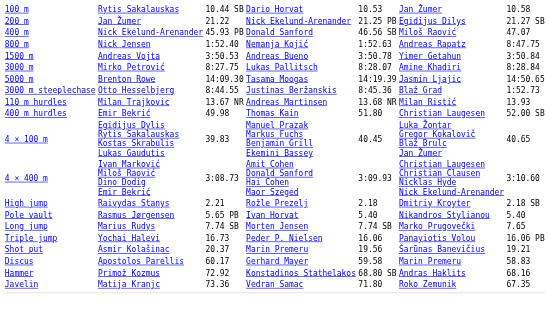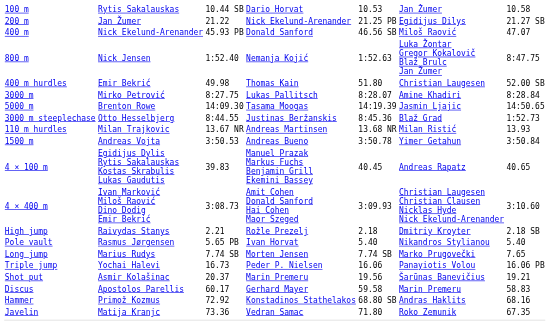800 m | column 6: Andreas Rapatz -> Luka Žontar Gregor Kokalovič Blaž Brulc Jan Žumer
rows swapped: 1500 m <-> 400 m hurdles
4 × 100 m | column 6: Luka Žontar Gregor Kokalovič Blaž Brulc Jan Žumer -> Andreas Rapatz
